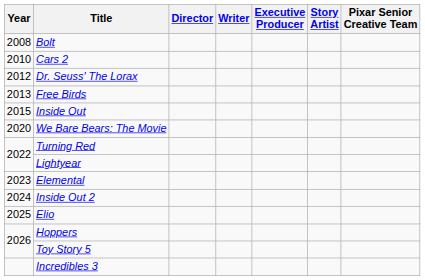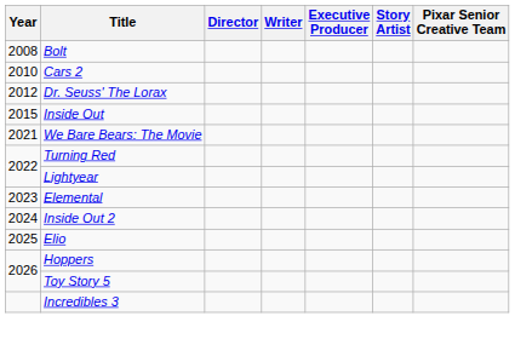- row: 2013 | Free Birds
We Bare Bears: The Movie | Year: 2020 -> 2021
